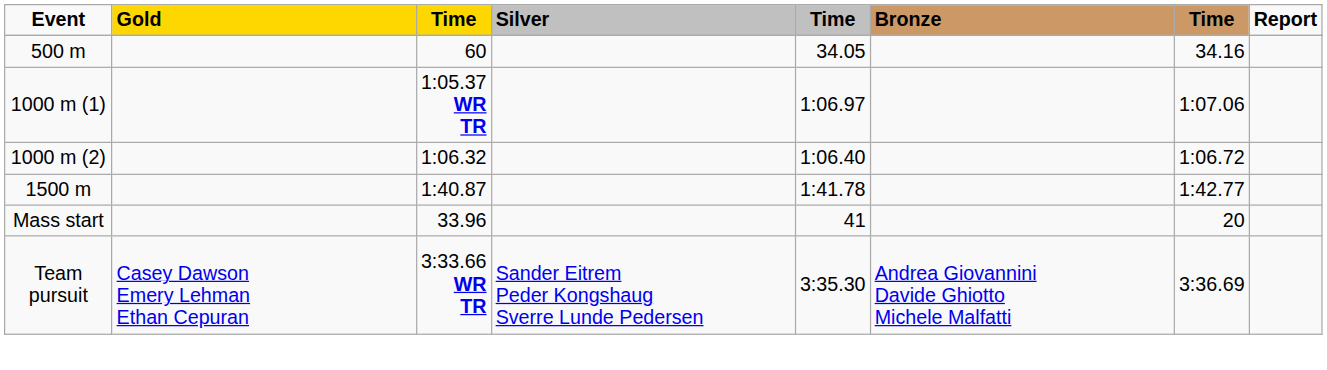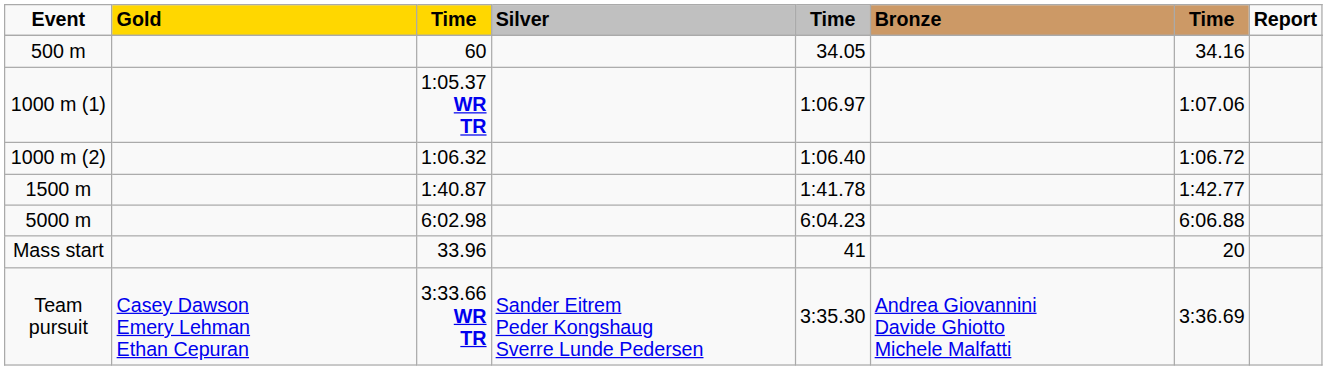+ row: 5000 m | 6:02.98 | 6:04.23 | 6:06.88
